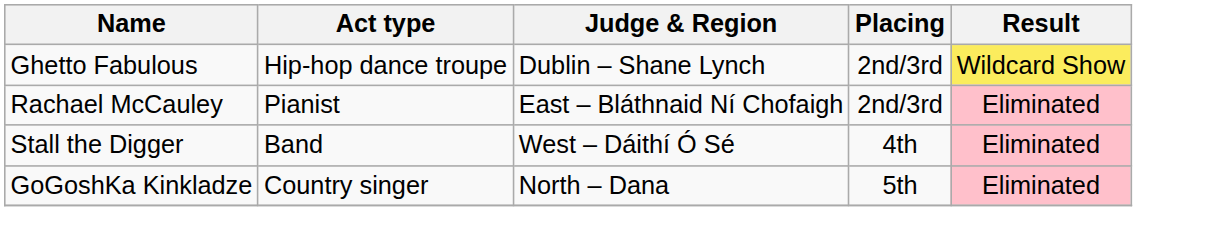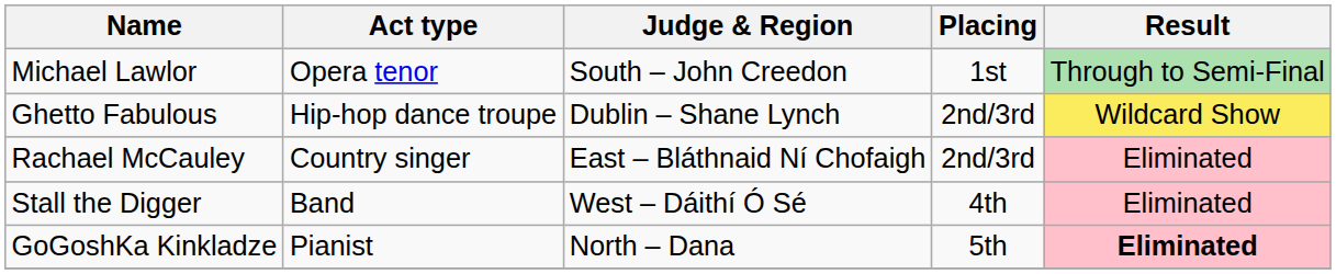+ row: Michael Lawlor | Opera tenor | South – John Creedon | 1st | Through to Semi-Final
Rachael McCauley | Act type: Pianist -> Country singer
GoGoshKa Kinkladze | Act type: Country singer -> Pianist
GoGoshKa Kinkladze | Result: normal -> bold
